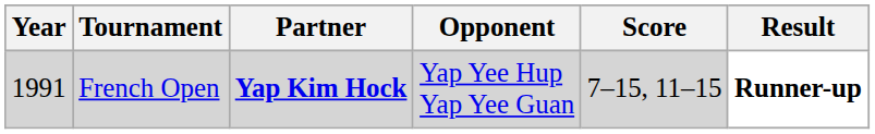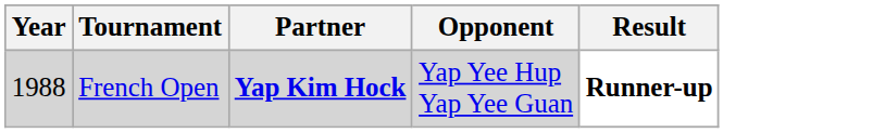- column: Score | 7–15, 11–15
French Open | Year: 1991 -> 1988
